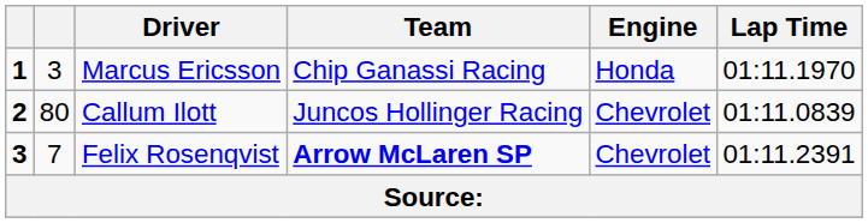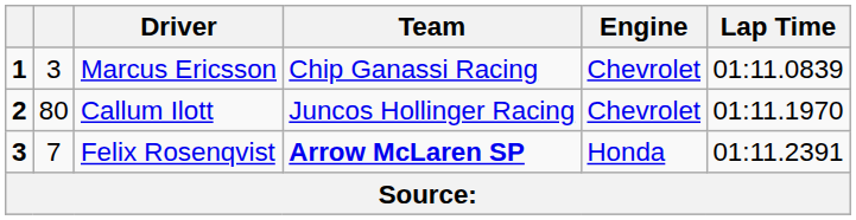Marcus Ericsson | Engine: Honda -> Chevrolet
Marcus Ericsson | Lap Time: 01:11.1970 -> 01:11.0839
Callum Ilott | Lap Time: 01:11.0839 -> 01:11.1970
Felix Rosenqvist | Engine: Chevrolet -> Honda
